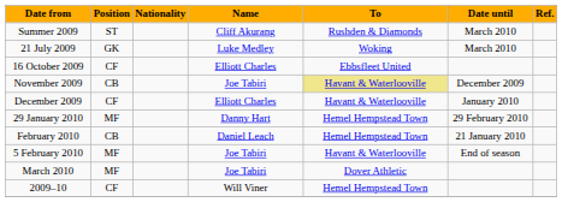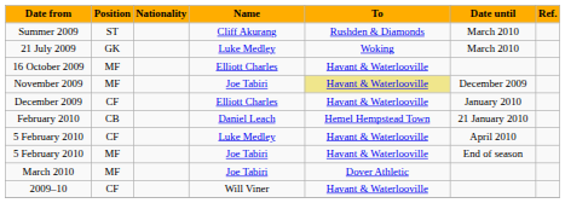16 October 2009 | Position: CF -> MF
16 October 2009 | To: Ebbsfleet United -> Havant & Waterlooville
November 2009 | Position: CB -> MF
- row: 29 January 2010 | MF | Danny Hart | Hemel Hempstead Town | 29 February 2010
+ row: 5 February 2010 | CF | Luke Medley | Havant & Waterlooville | April 2010
2009–10 | To: Hemel Hempstead Town -> Havant & Waterlooville
